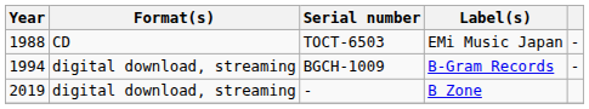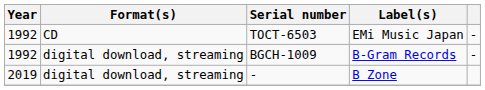TOCT-6503 | Year: 1988 -> 1992
BGCH-1009 | Year: 1994 -> 1992
